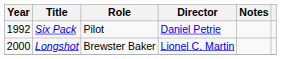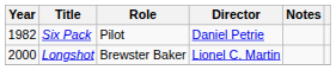Six Pack | Year: 1992 -> 1982
